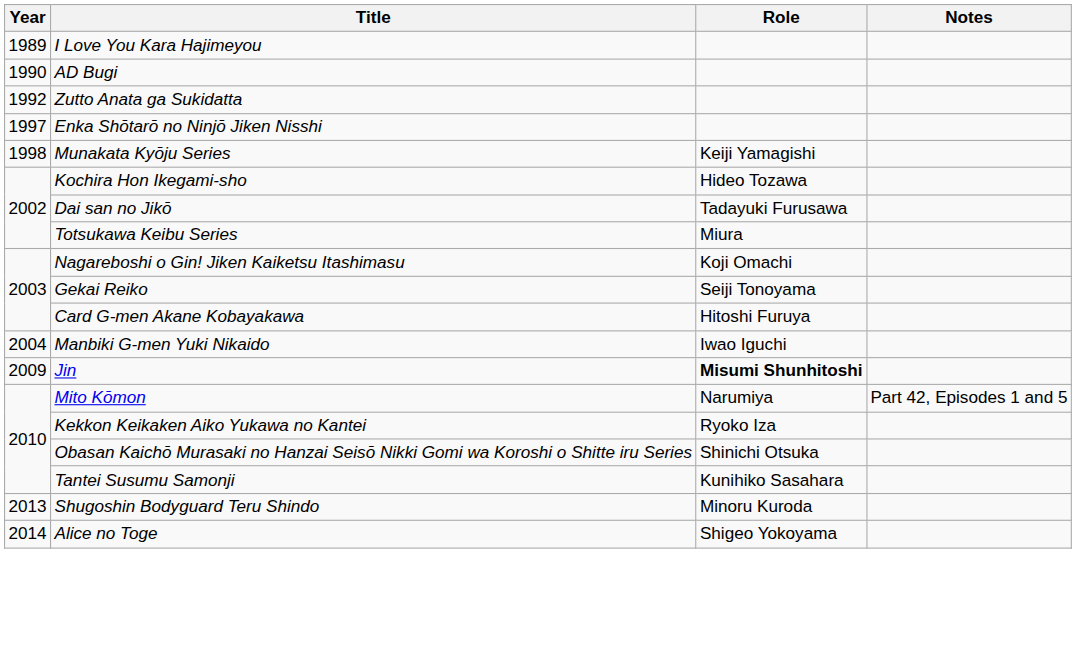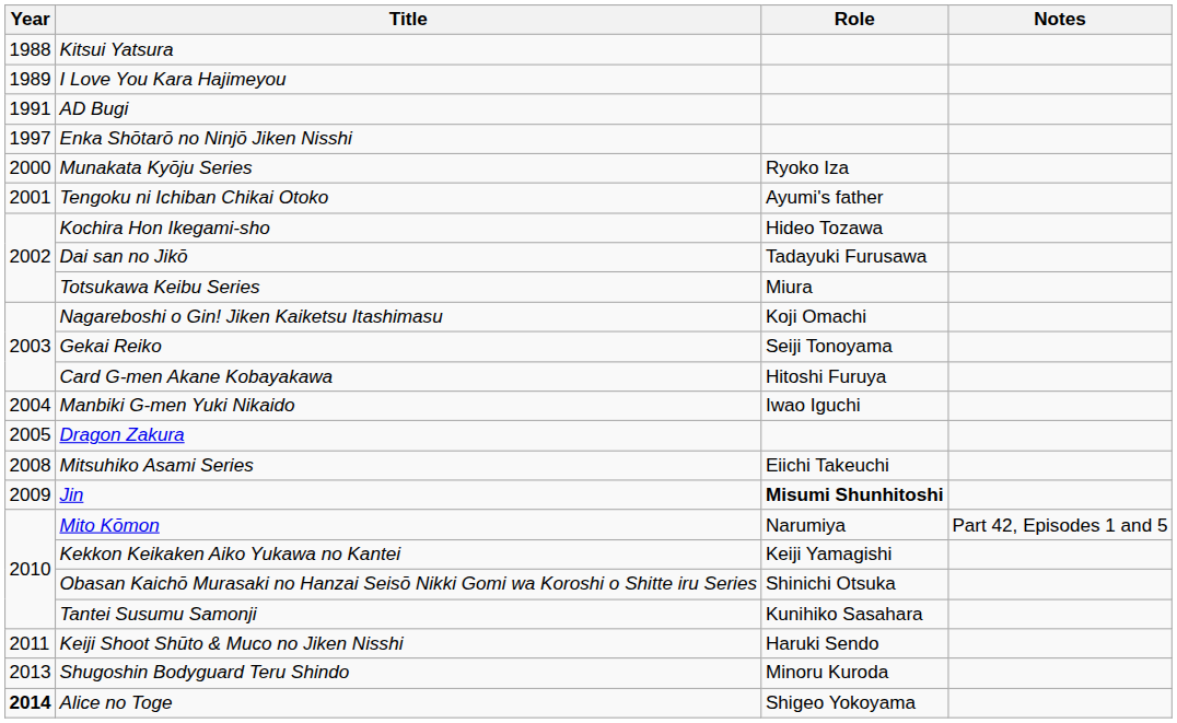+ row: 1988 | Kitsui Yatsura
AD Bugi | Year: 1990 -> 1991
- row: 1992 | Zutto Anata ga Sukidatta
Munakata Kyōju Series | Year: 1998 -> 2000
Munakata Kyōju Series | Role: Keiji Yamagishi -> Ryoko Iza
+ row: 2001 | Tengoku ni Ichiban Chikai Otoko | Ayumi's father
+ row: 2005 | Dragon Zakura
+ row: 2008 | Mitsuhiko Asami Series | Eiichi Takeuchi
Kekkon Keikaken Aiko Yukawa no Kantei | Role: Ryoko Iza -> Keiji Yamagishi
+ row: 2011 | Keiji Shoot Shūto & Muco no Jiken Nisshi | Haruki Sendo
Alice no Toge | Year: normal -> bold
